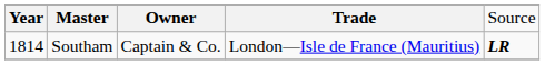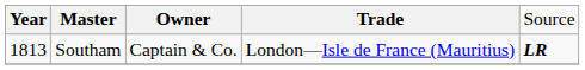Southam | column 1: 1814 -> 1813
